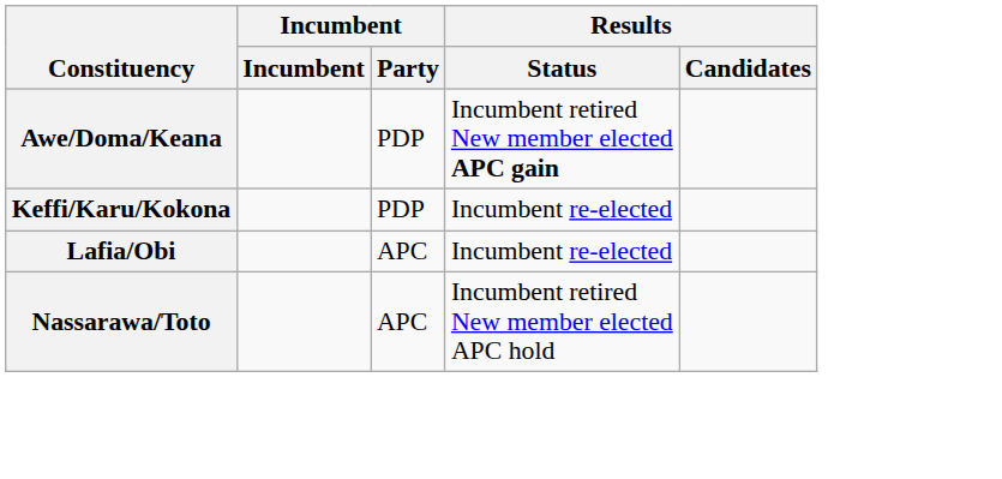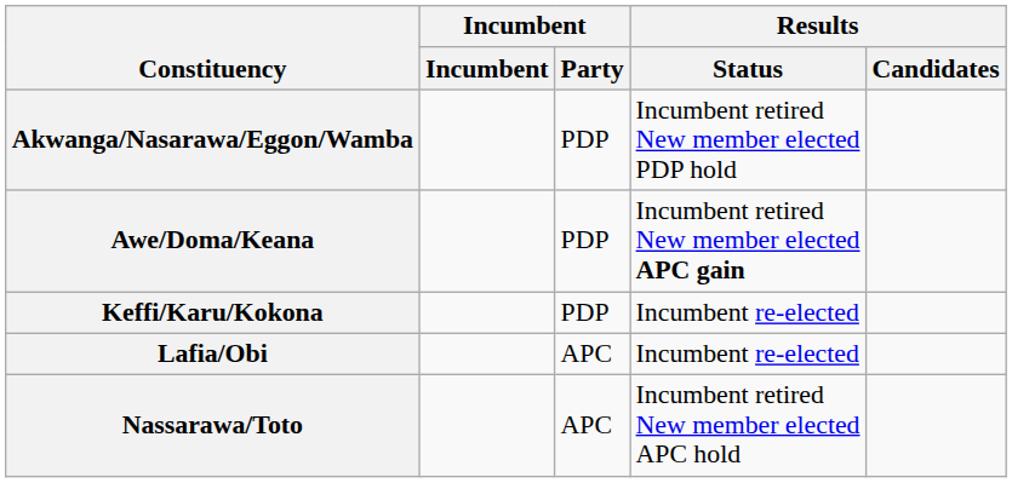+ row: Akwanga/Nasarawa/Eggon/Wamba | PDP | Incumbent retired New member elected PDP hold
